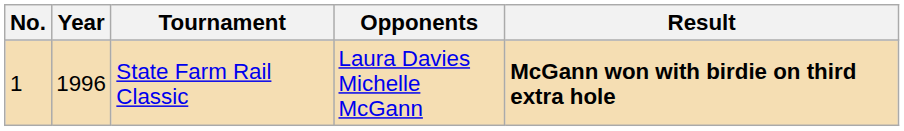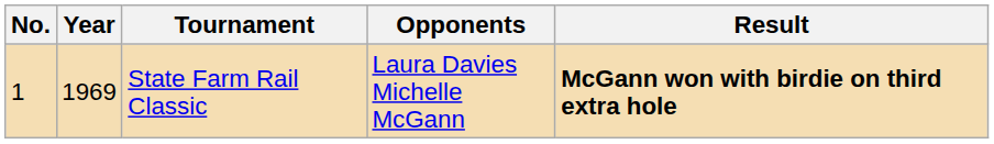State Farm Rail Classic | Year: 1996 -> 1969
